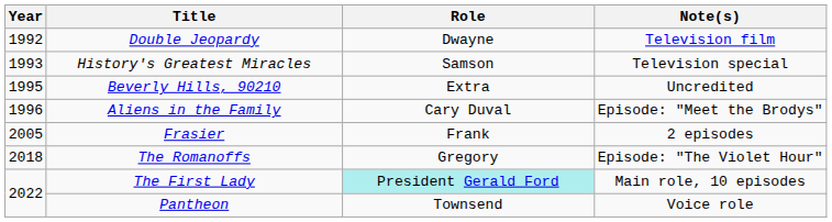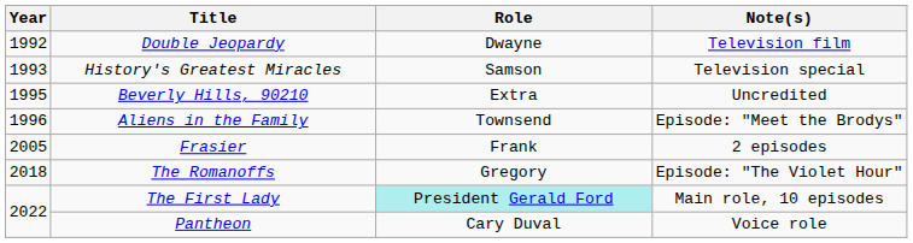Aliens in the Family | Role: Cary Duval -> Townsend
Pantheon | Role: Townsend -> Cary Duval
